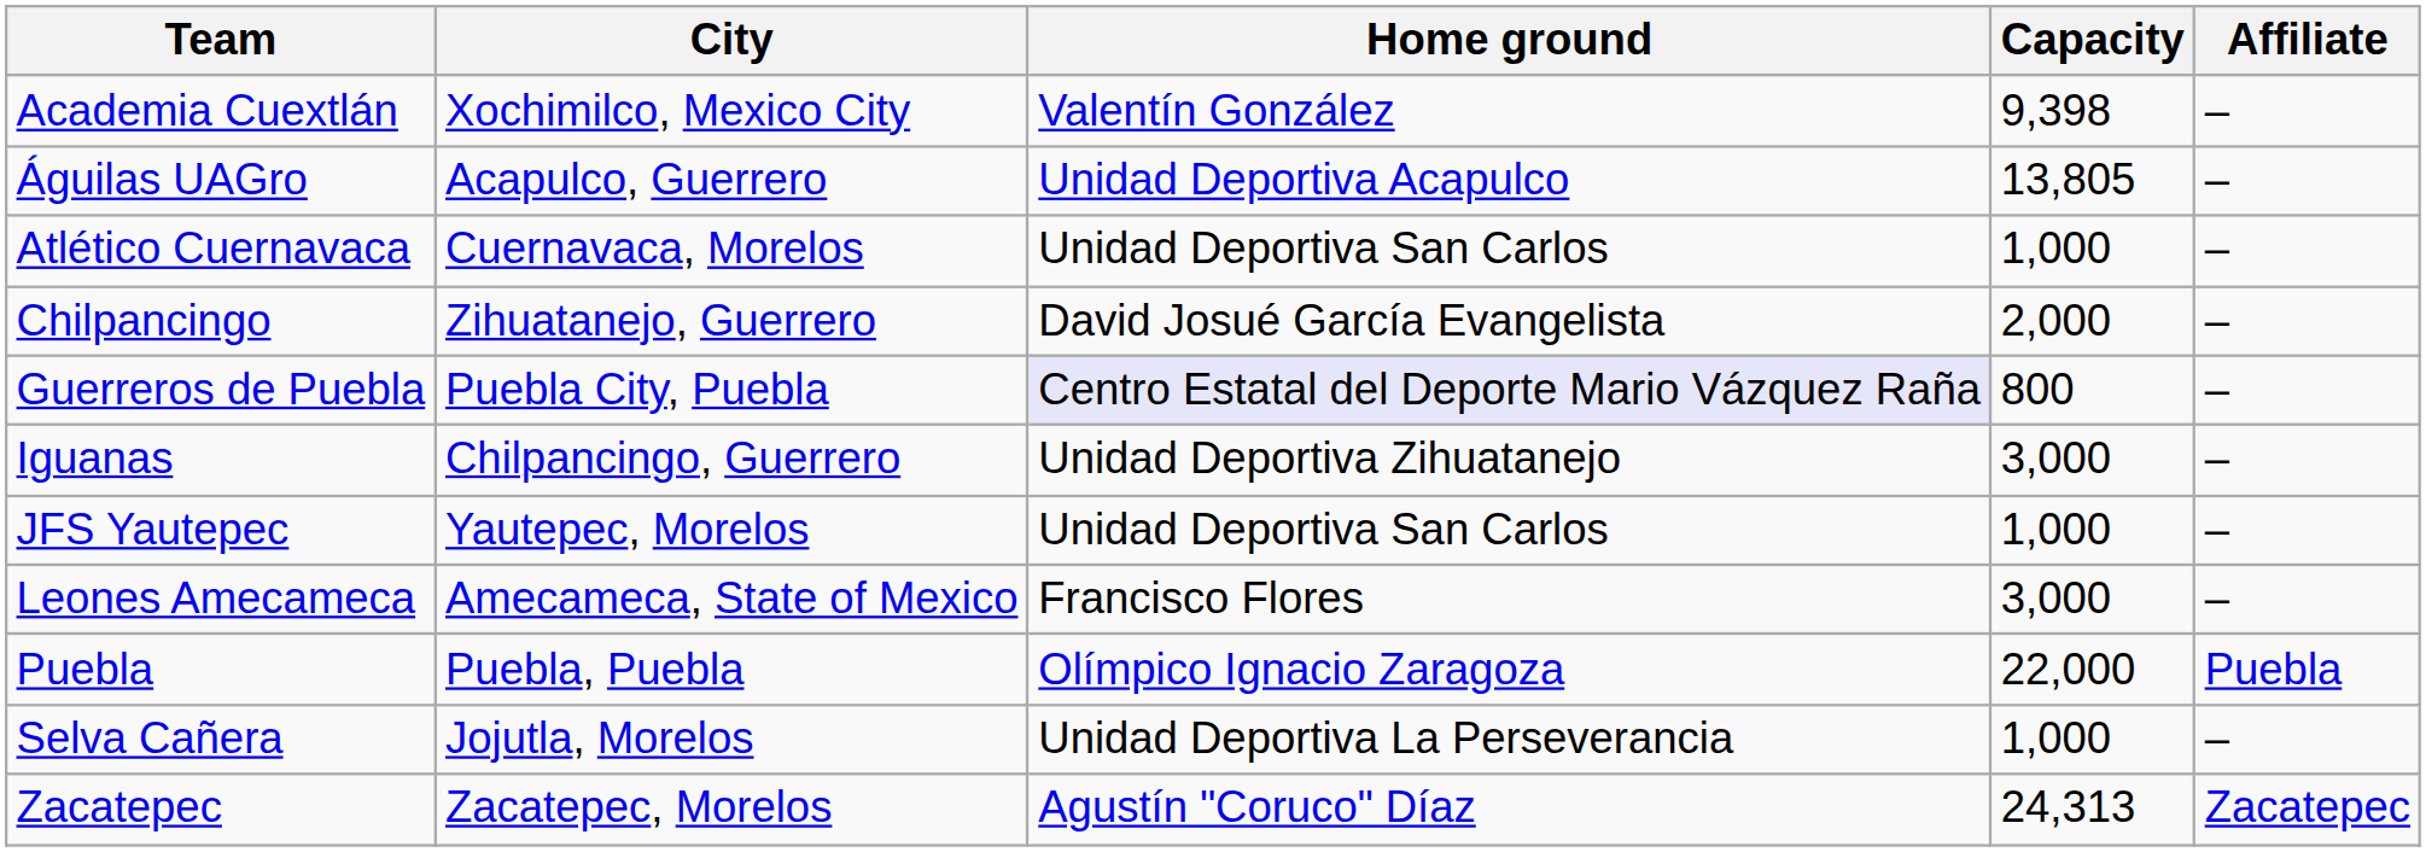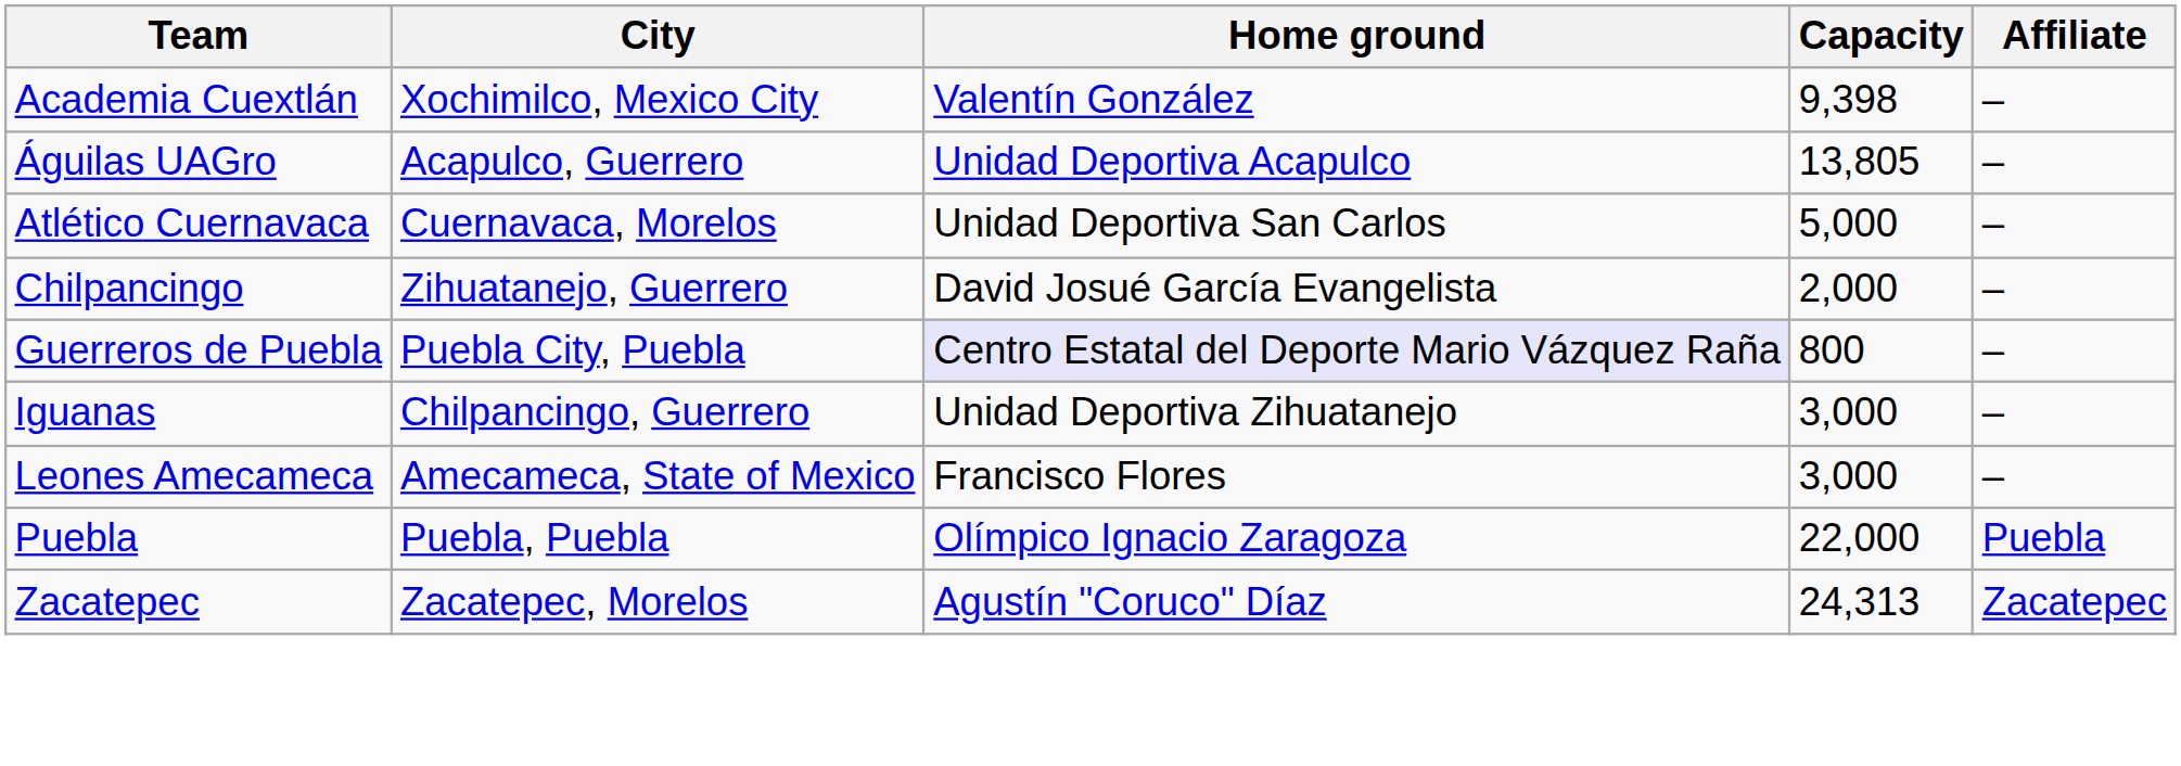Atlético Cuernavaca | Capacity: 1,000 -> 5,000
- row: JFS Yautepec | Yautepec, Morelos | Unidad Deportiva San Carlos | 1,000 | –
- row: Selva Cañera | Jojutla, Morelos | Unidad Deportiva La Perseverancia | 1,000 | –
